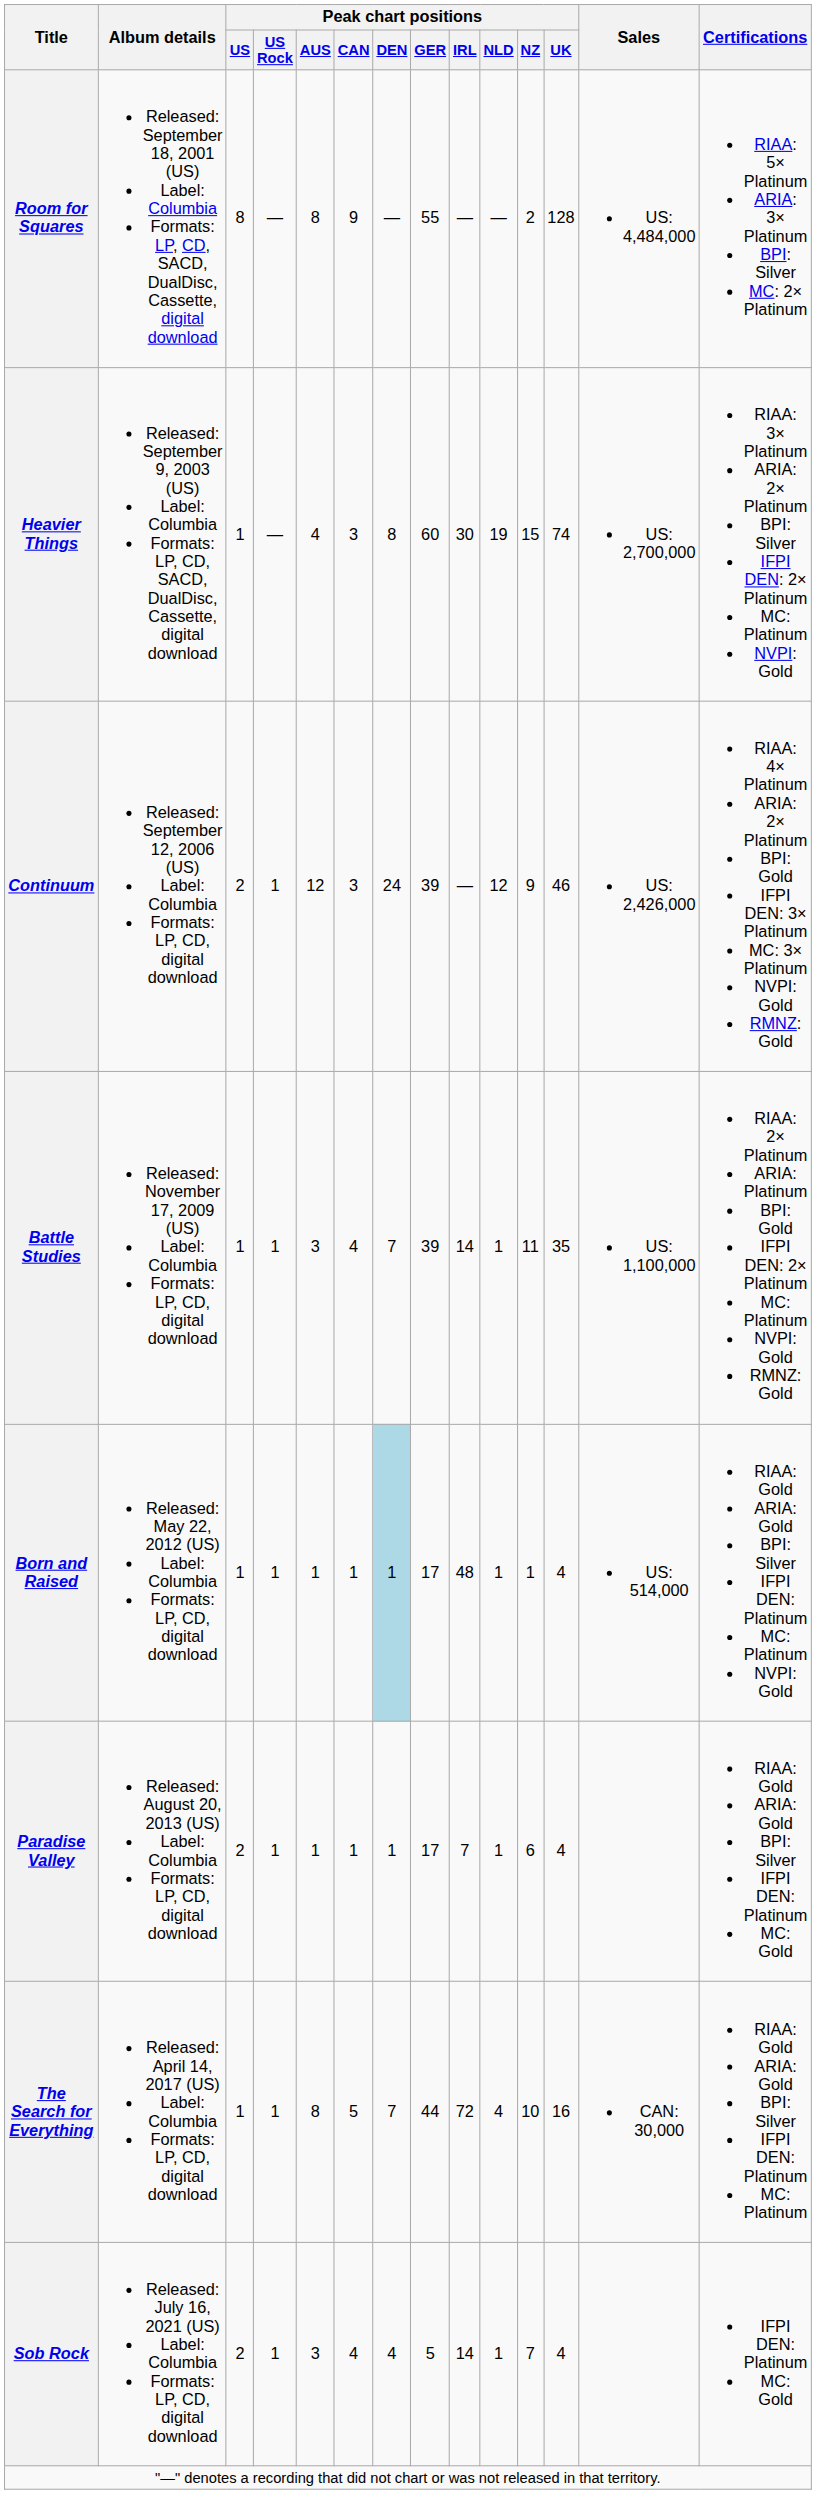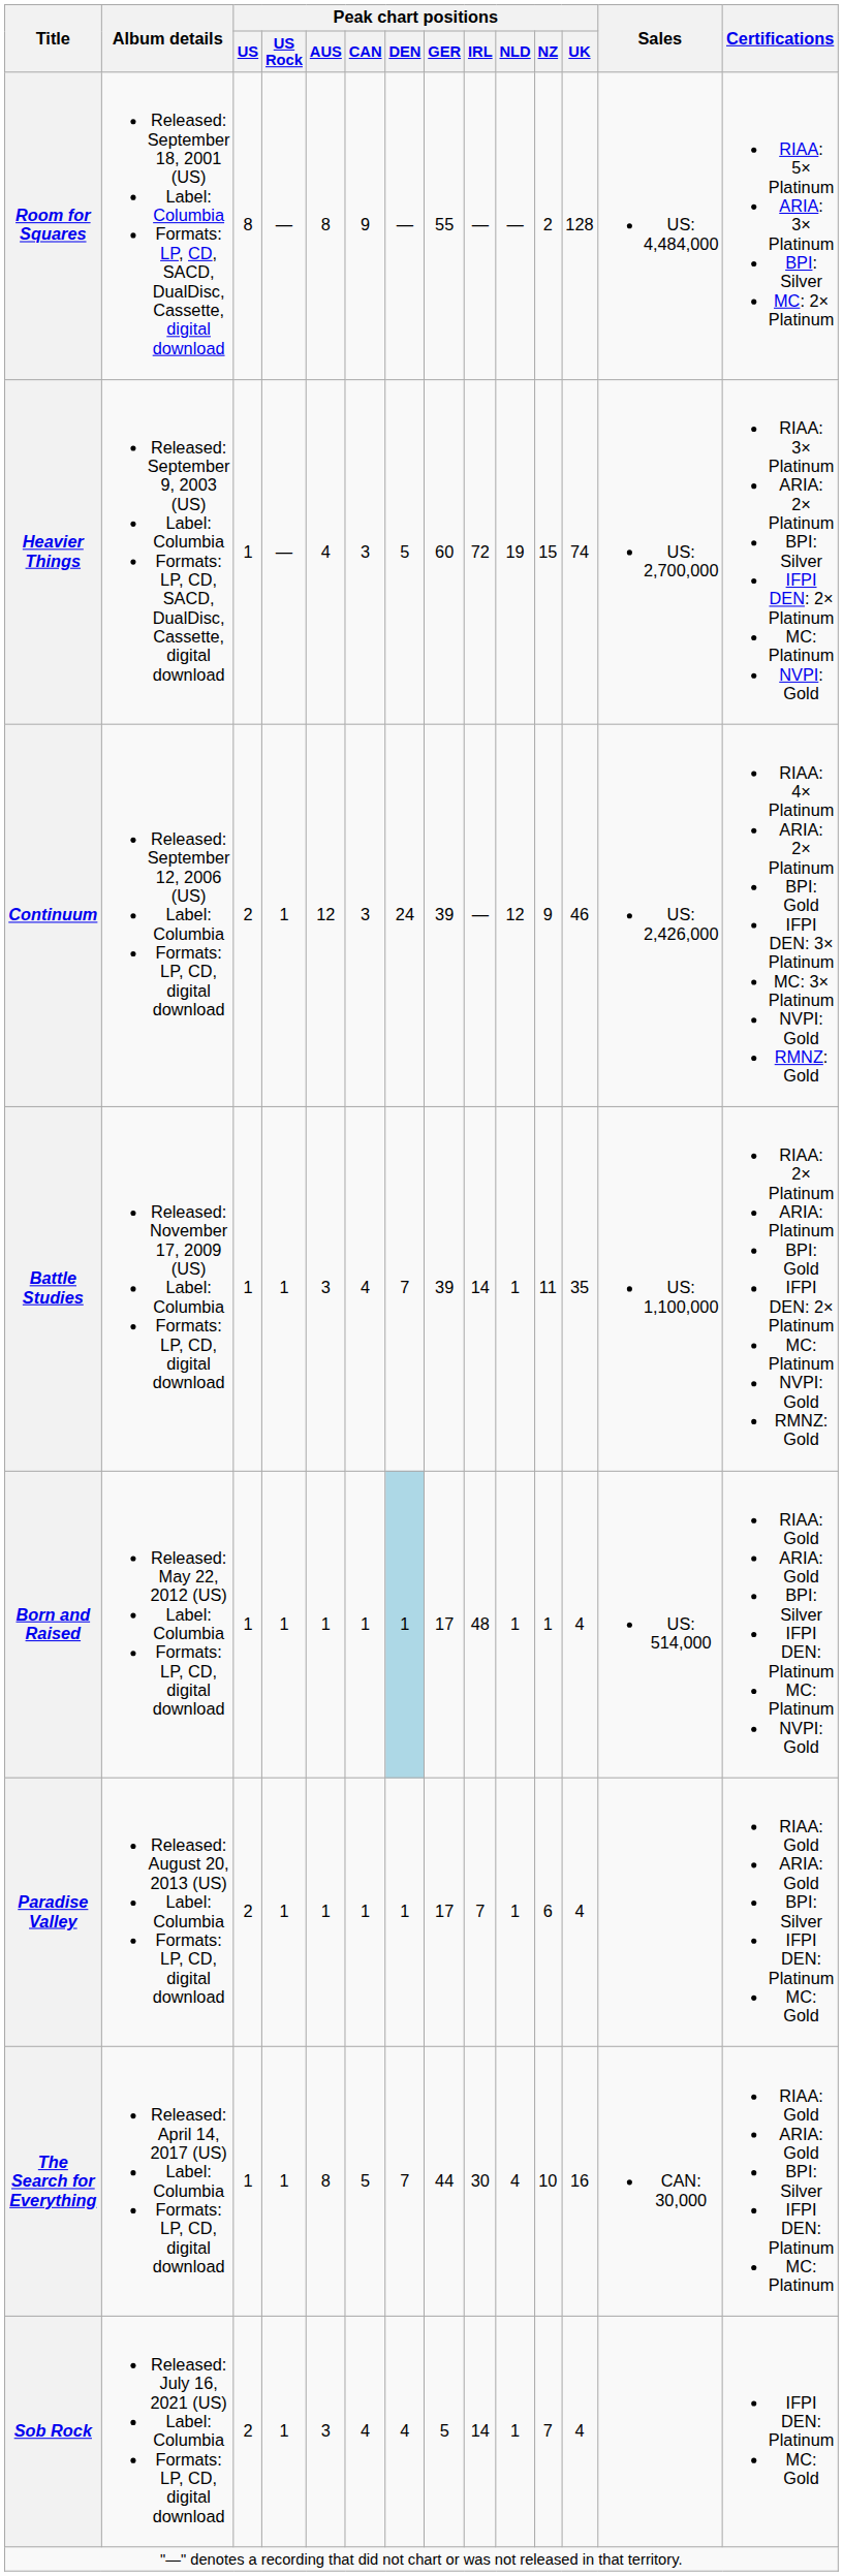Heavier Things | Peak chart positions / DEN: 8 -> 5
Heavier Things | Peak chart positions / IRL: 30 -> 72
The Search for Everything | Peak chart positions / IRL: 72 -> 30
